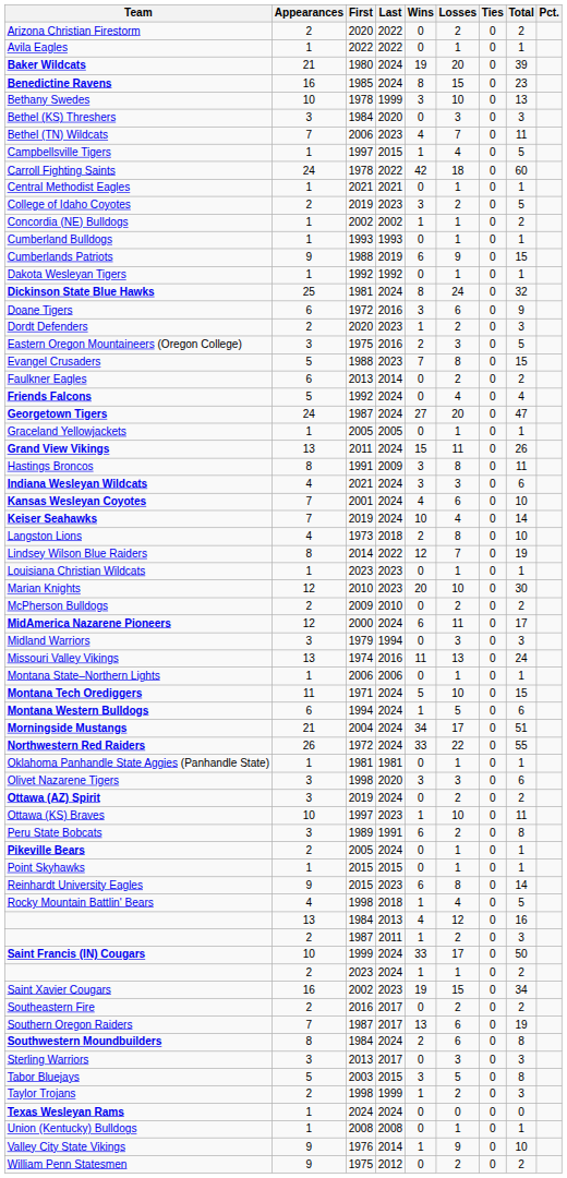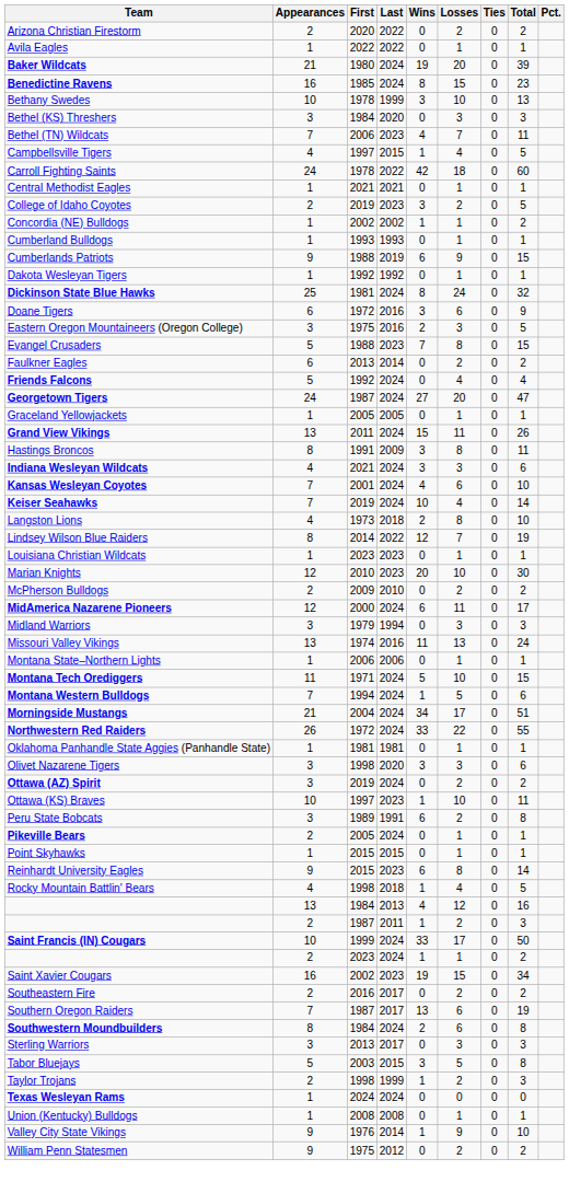Campbellsville Tigers | Appearances: 1 -> 4
- row: Dordt Defenders | 2 | 2020 | 2023 | 1 | 2 | 0 | 3
Montana Western Bulldogs | Appearances: 6 -> 7
